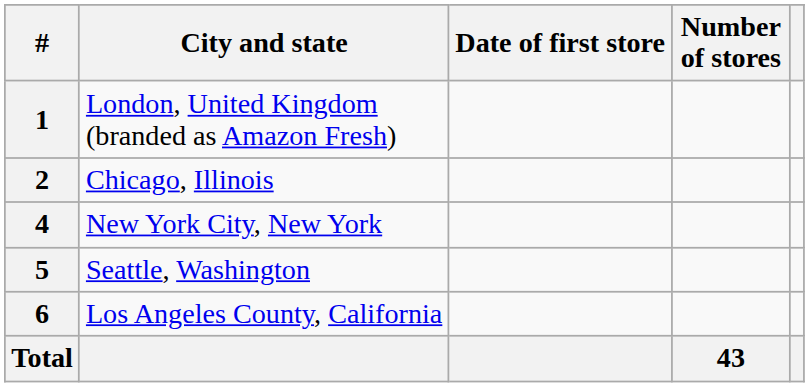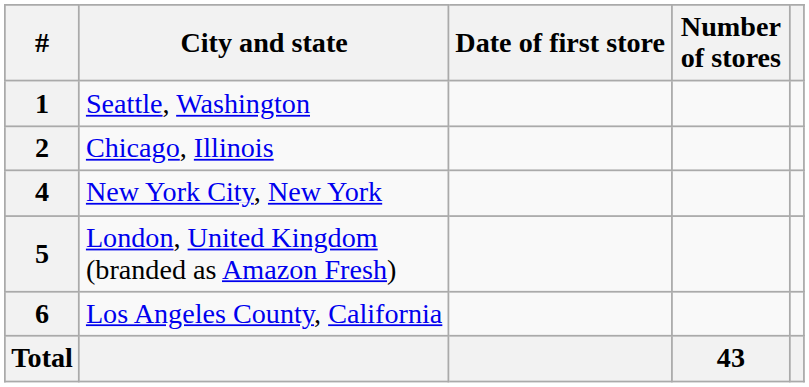1 | City and state: London, United Kingdom (branded as Amazon Fresh) -> Seattle, Washington
5 | City and state: Seattle, Washington -> London, United Kingdom (branded as Amazon Fresh)
